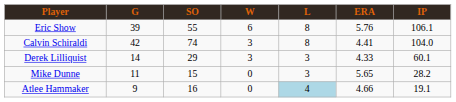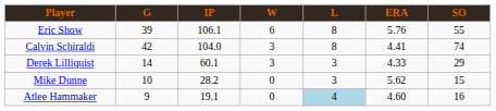columns swapped: IP <-> SO
Mike Dunne | G: 11 -> 10
Mike Dunne | ERA: 5.65 -> 5.62
Atlee Hammaker | ERA: 4.66 -> 4.60
